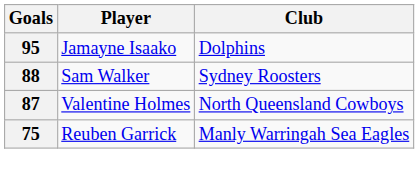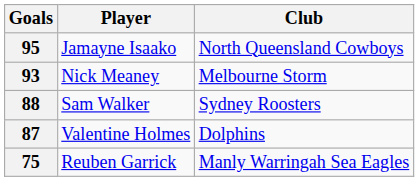95 | Club: Dolphins -> North Queensland Cowboys
+ row: 93 | Nick Meaney | Melbourne Storm
87 | Club: North Queensland Cowboys -> Dolphins
